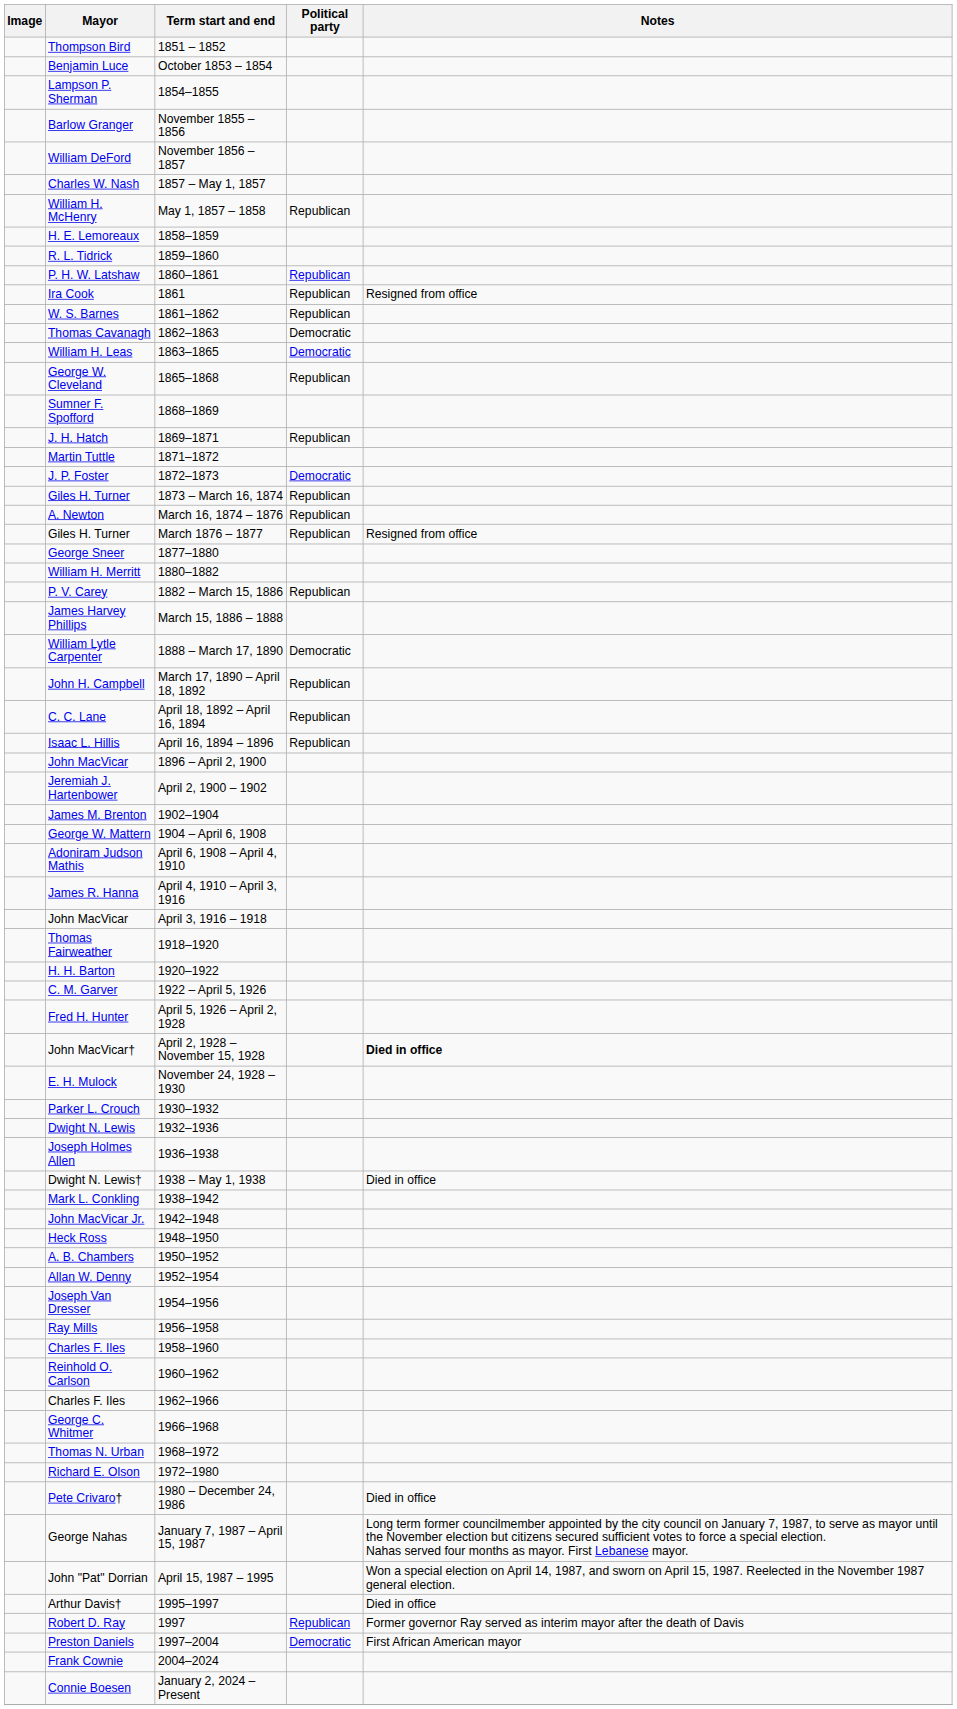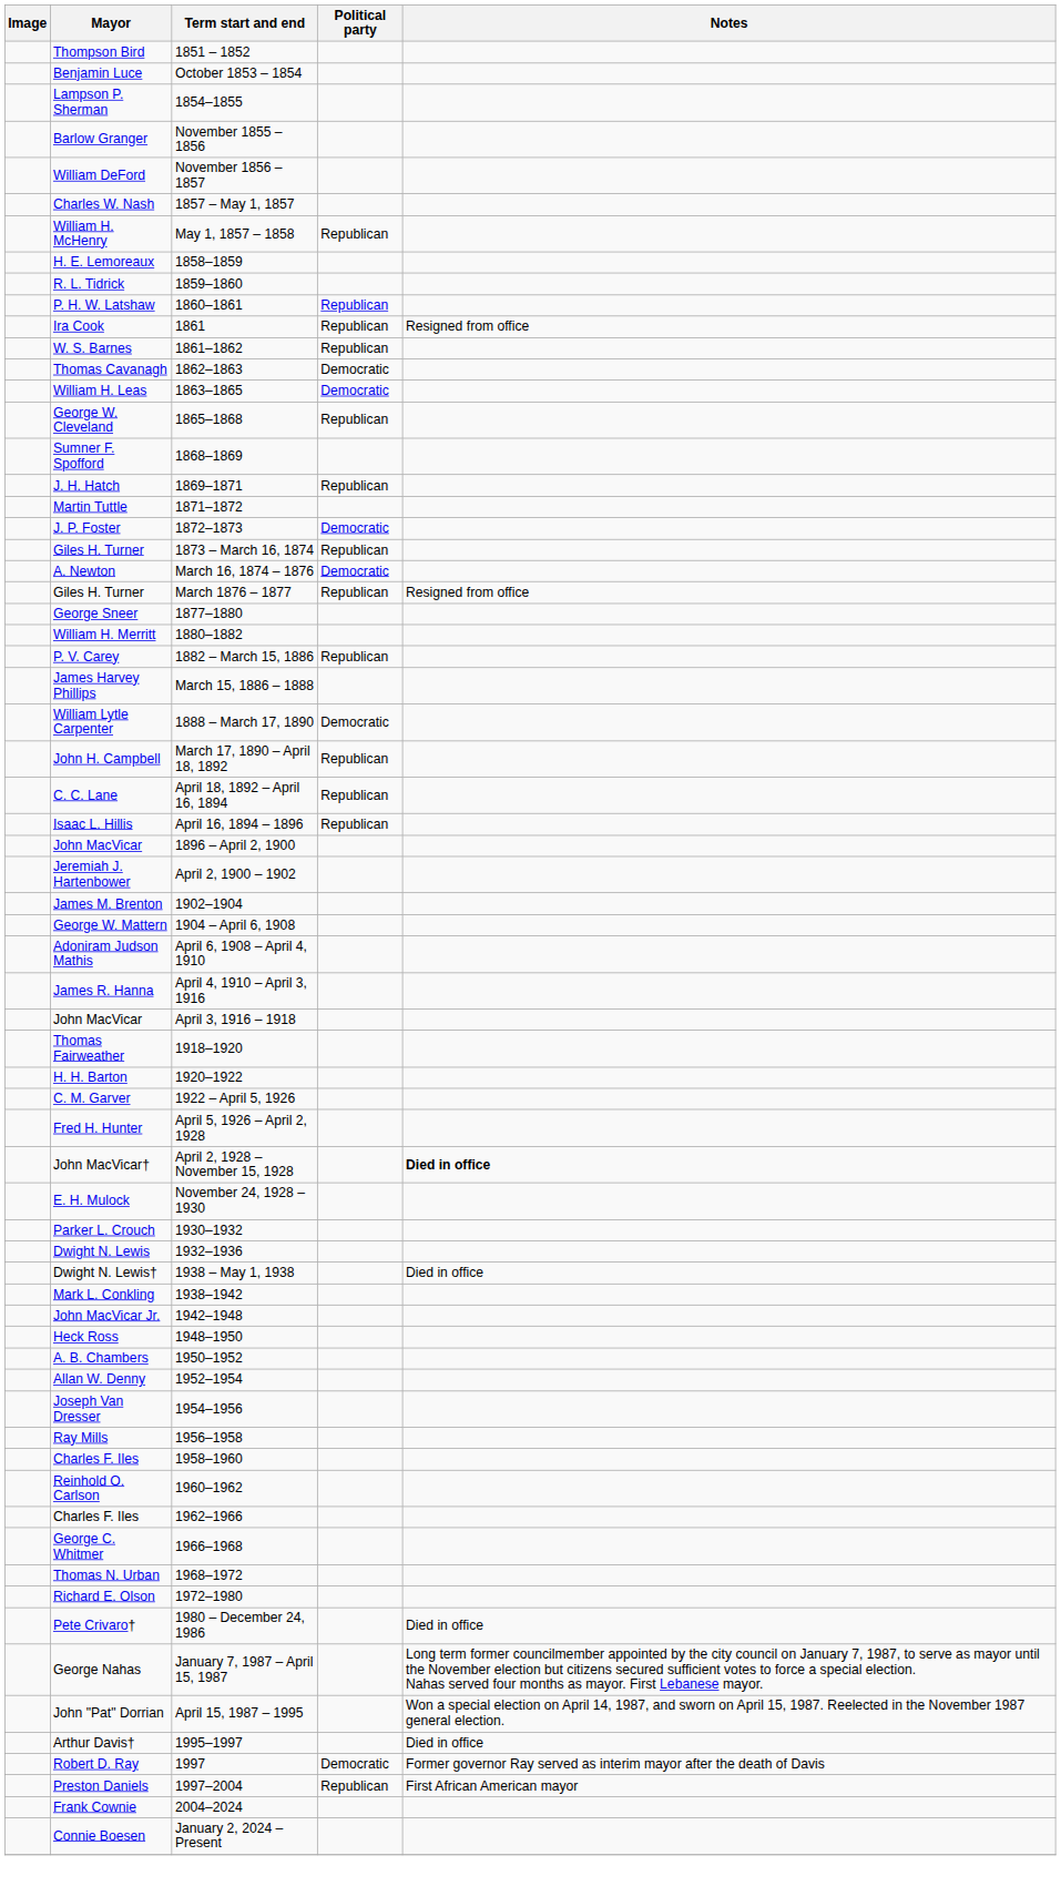A. Newton | Political party: Republican -> Democratic
- row: Joseph Holmes Allen | 1936–1938
Robert D. Ray | Political party: Republican -> Democratic
Preston Daniels | Political party: Democratic -> Republican
